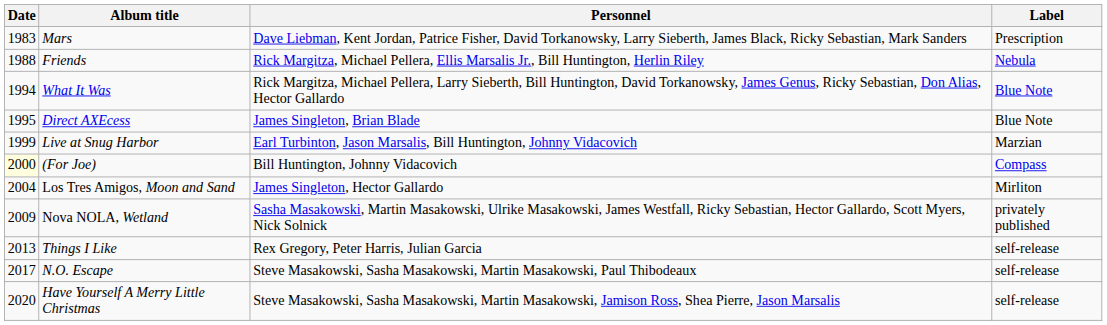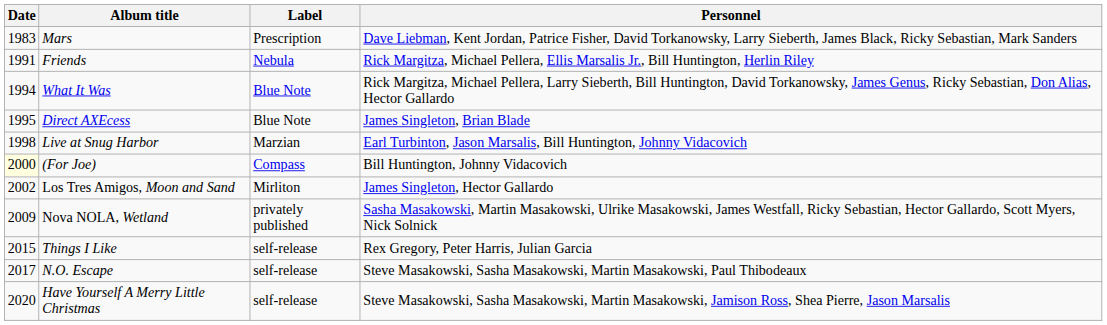columns swapped: Personnel <-> Label
Friends | Date: 1988 -> 1991
Live at Snug Harbor | Date: 1999 -> 1998
Los Tres Amigos, Moon and Sand | Date: 2004 -> 2002
Things I Like | Date: 2013 -> 2015
